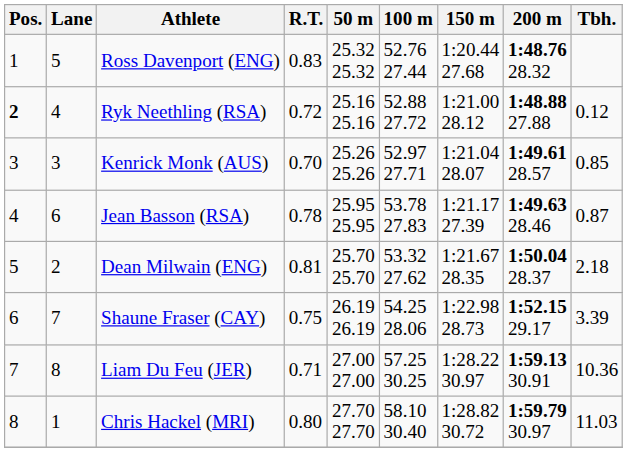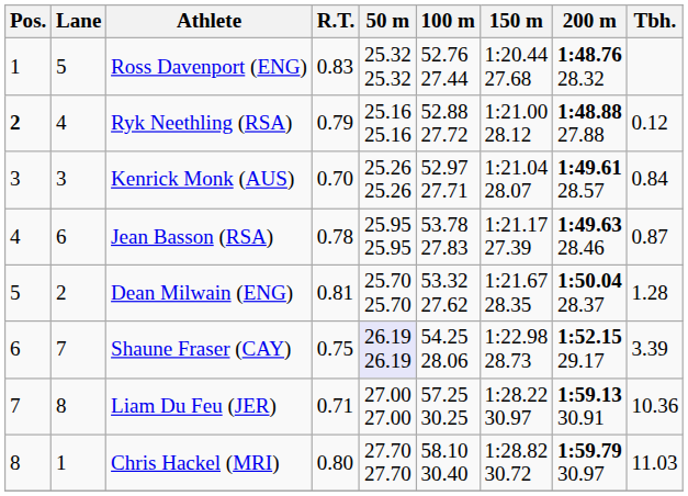Ryk Neethling (RSA) | R.T.: 0.72 -> 0.79
Kenrick Monk (AUS) | Tbh.: 0.85 -> 0.84
Dean Milwain (ENG) | Tbh.: 2.18 -> 1.28
Shaune Fraser (CAY) | 50 m: no background -> lavender background
